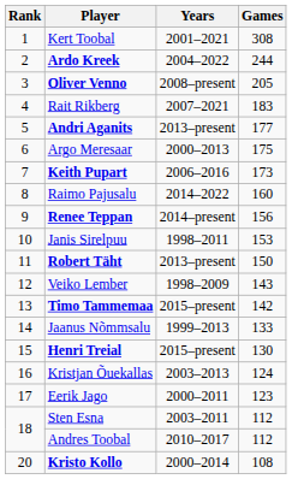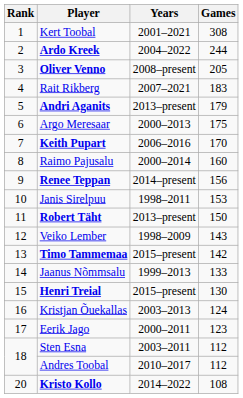Andri Aganits | Games: 177 -> 179
Keith Pupart | Games: 173 -> 170
Raimo Pajusalu | Years: 2014–2022 -> 2000–2014
Kristo Kollo | Years: 2000–2014 -> 2014–2022
